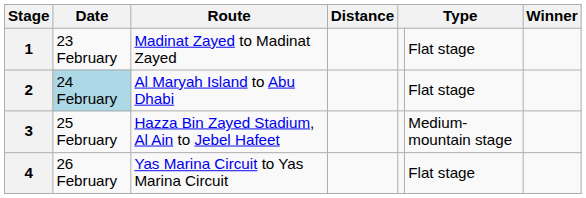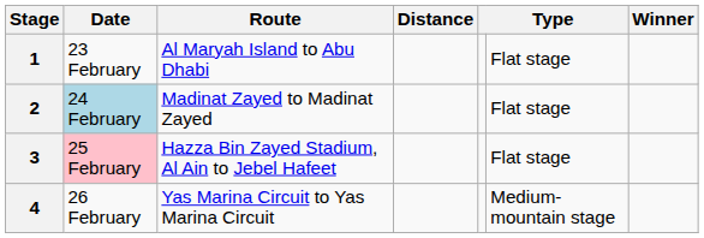1 | Route: Madinat Zayed to Madinat Zayed -> Al Maryah Island to Abu Dhabi
2 | Route: Al Maryah Island to Abu Dhabi -> Madinat Zayed to Madinat Zayed
3 | Date: no background -> pink background
3 | column 6: Medium-mountain stage -> Flat stage
4 | column 6: Flat stage -> Medium-mountain stage
